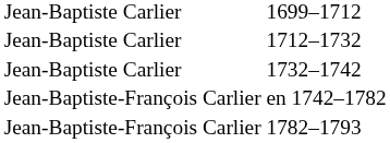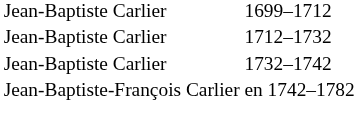- row: Jean-Baptiste-François Carlier | 1782–1793
